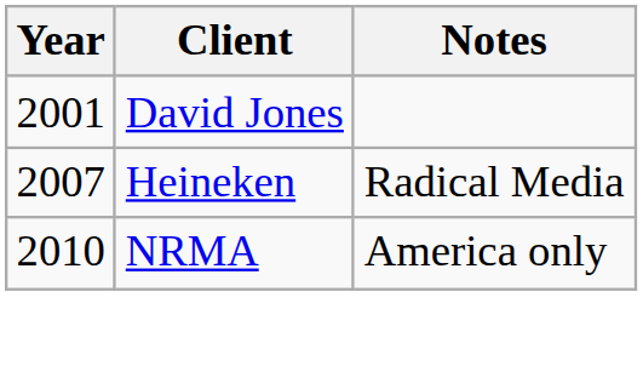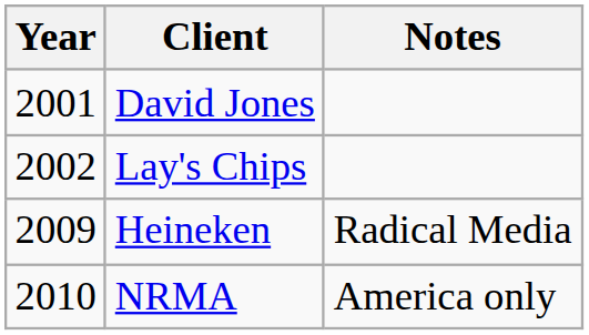+ row: 2002 | Lay's Chips
Heineken | Year: 2007 -> 2009
